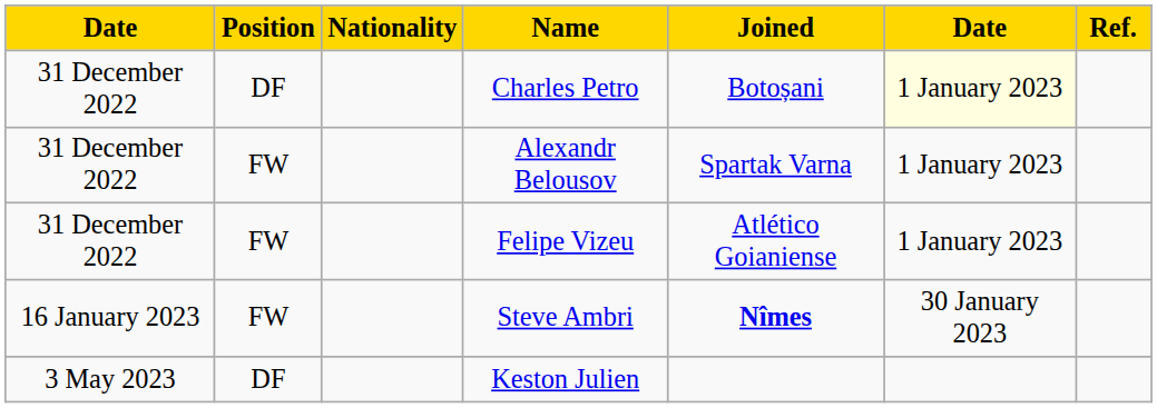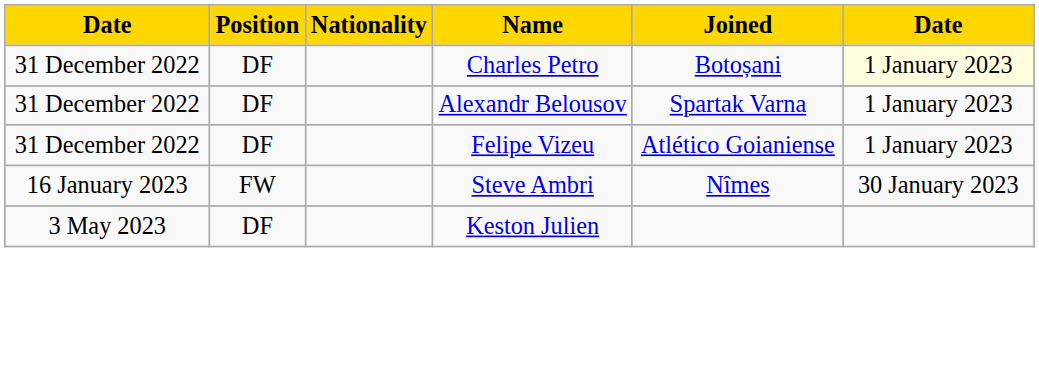- column: Ref.
Alexandr Belousov | Position: FW -> DF
Felipe Vizeu | Position: FW -> DF
Steve Ambri | Joined: bold -> normal
